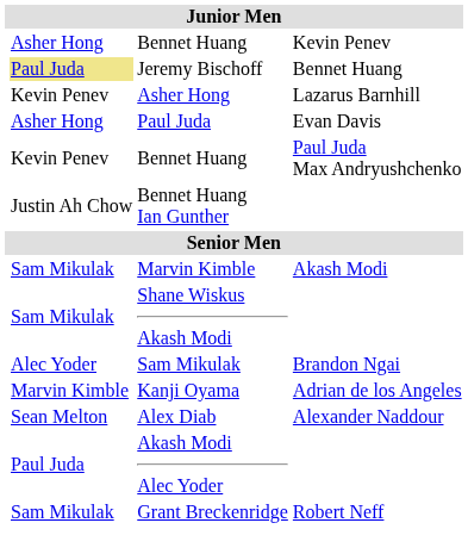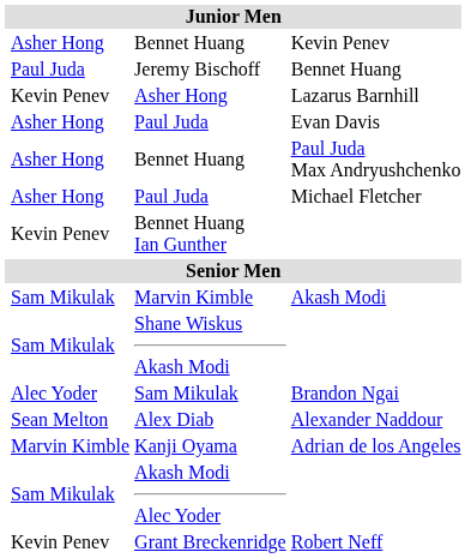Jeremy Bischoff | column 2: khaki background -> no background
Bennet Huang / Paul Juda Max Andryushchenko | column 2: Kevin Penev -> Asher Hong
+ row: Asher Hong | Paul Juda | Michael Fletcher
Bennet Huang Ian Gunther | column 2: Justin Ah Chow -> Kevin Penev
rows swapped: Alex Diab <-> Kanji Oyama
Akash Modi Alec Yoder | column 2: Paul Juda -> Sam Mikulak
Grant Breckenridge | column 2: Sam Mikulak -> Kevin Penev
